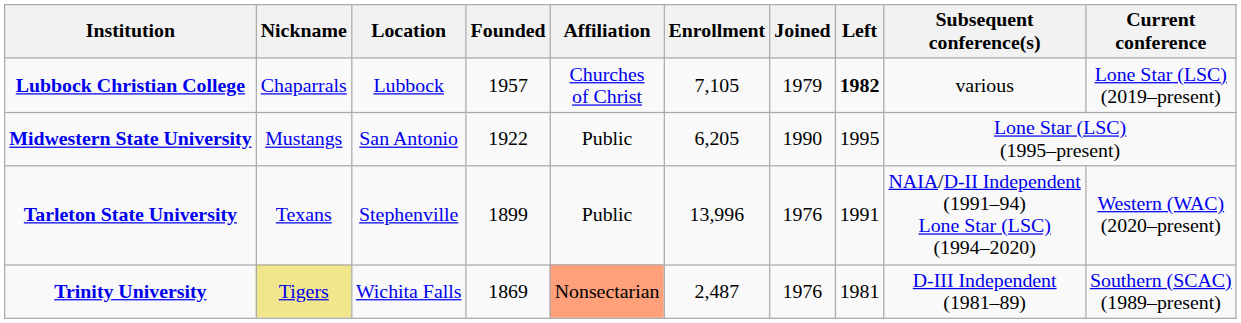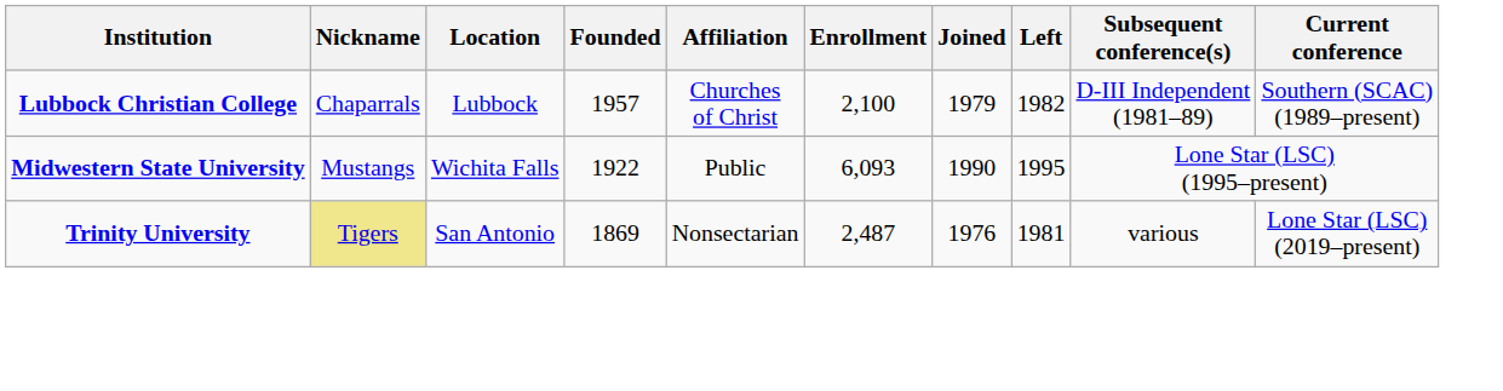Lubbock Christian College | Enrollment: 7,105 -> 2,100
Lubbock Christian College | Left: bold -> normal
Lubbock Christian College | Subsequent conference(s): various -> D-III Independent (1981–89)
Lubbock Christian College | Current conference: Lone Star (LSC) (2019–present) -> Southern (SCAC) (1989–present)
Midwestern State University | Location: San Antonio -> Wichita Falls
Midwestern State University | Enrollment: 6,205 -> 6,093
- row: Tarleton State University | Texans | Stephenville | 1899 | Public | 13,996 | 1976 | 1991 | NAIA/D-II Independent (1991–94) Lone Star (LSC) (1994–2020) | Western (WAC) (2020–present)
Trinity University | Location: Wichita Falls -> San Antonio
Trinity University | Affiliation: lightsalmon background -> no background
Trinity University | Subsequent conference(s): D-III Independent (1981–89) -> various
Trinity University | Current conference: Southern (SCAC) (1989–present) -> Lone Star (LSC) (2019–present)
